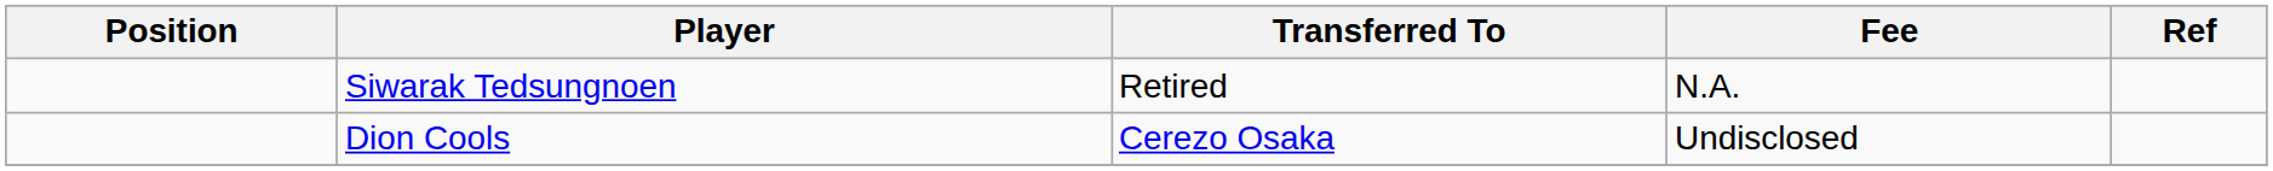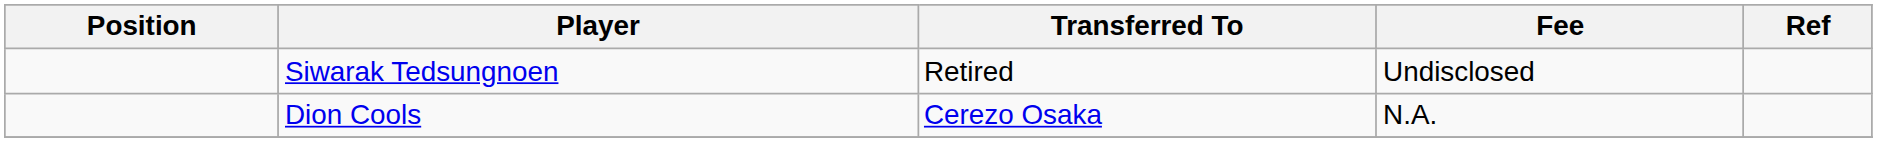Siwarak Tedsungnoen | Fee: N.A. -> Undisclosed
Dion Cools | Fee: Undisclosed -> N.A.
